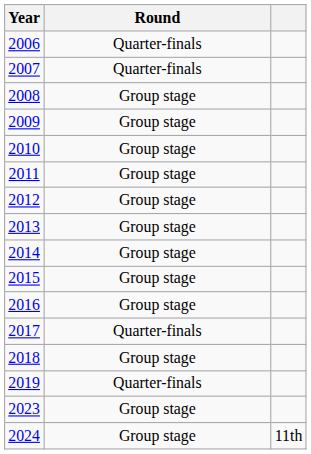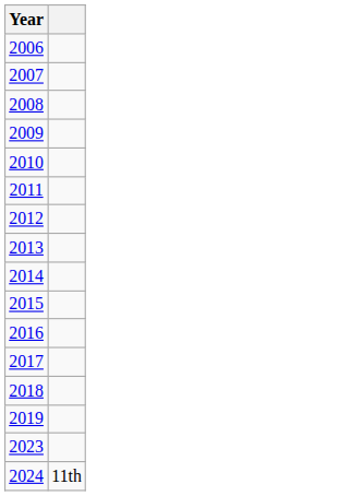- column: Round | Quarter-finals | Quarter-finals | Group stage | Group stage | Group stage | Group stage | Group stage | Group stage | Group stage | Group stage | Group stage | Quarter-finals | Group stage | Quarter-finals | Group stage | Group stage
